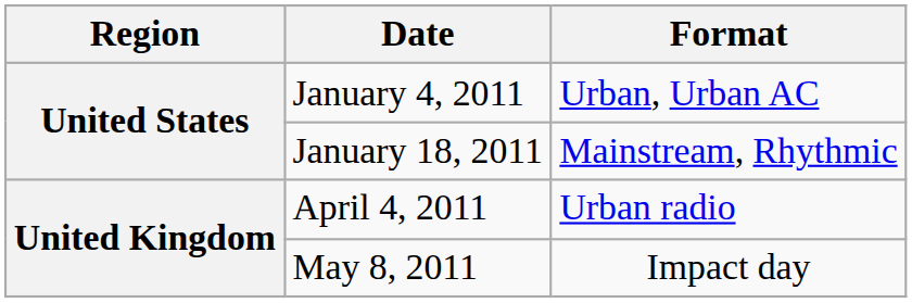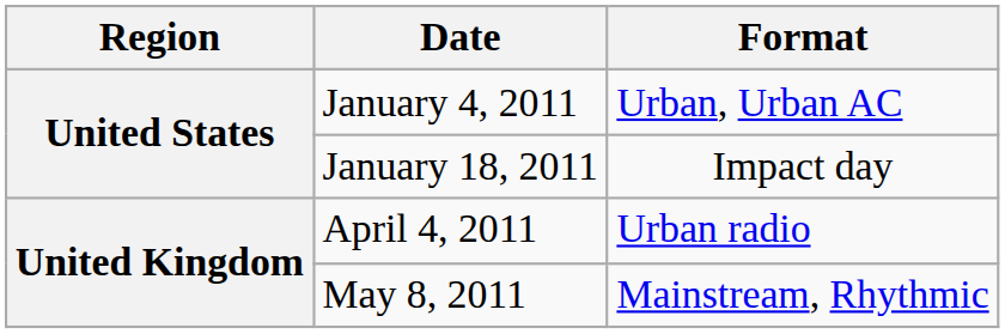January 18, 2011 | Format: Mainstream, Rhythmic -> Impact day
May 8, 2011 | Format: Impact day -> Mainstream, Rhythmic
